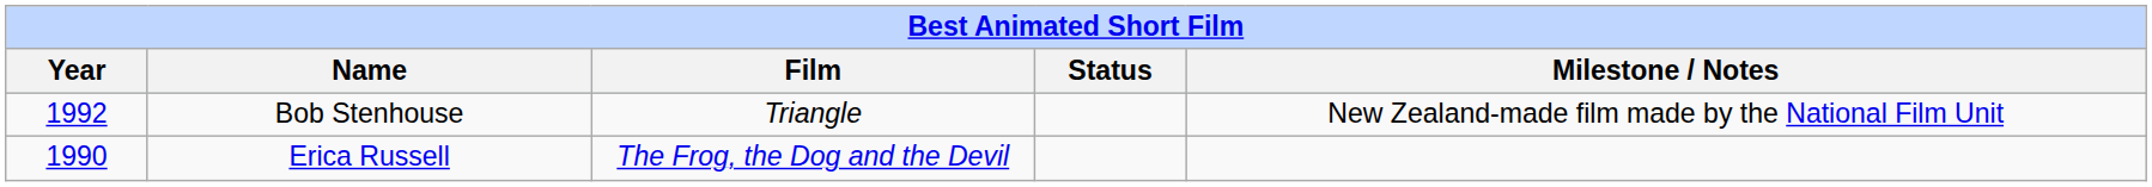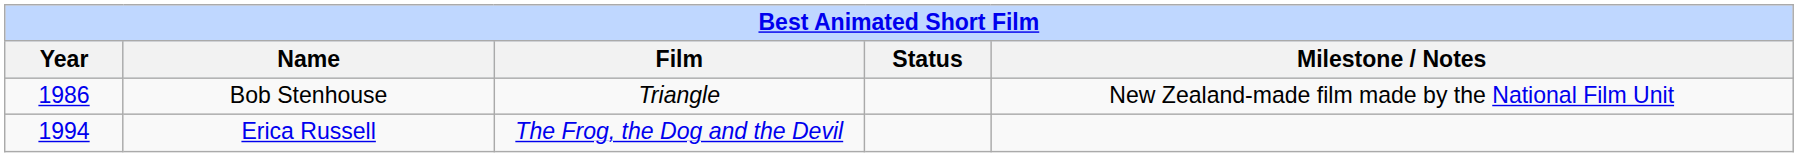Bob Stenhouse | Year: 1992 -> 1986
Erica Russell | Year: 1990 -> 1994
